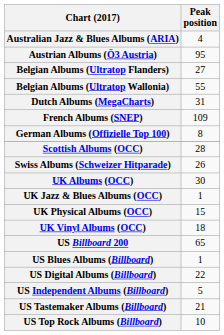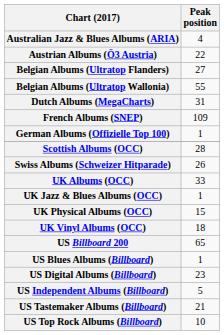Austrian Albums (Ö3 Austria) | Peak position: 95 -> 22
German Albums (Offizielle Top 100) | Peak position: 8 -> 1
UK Albums (OCC) | Peak position: 30 -> 33
US Digital Albums (Billboard) | Peak position: 22 -> 23
